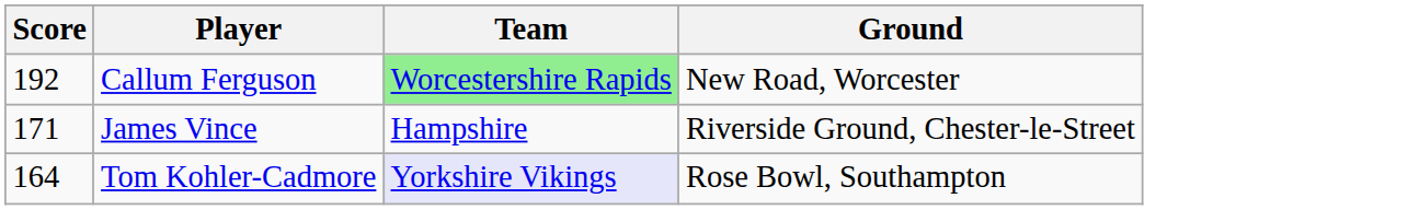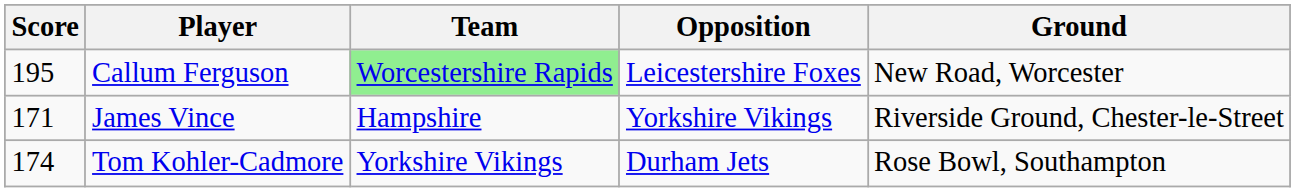+ column: Opposition | Leicestershire Foxes | Yorkshire Vikings | Durham Jets
Callum Ferguson | Score: 192 -> 195
Tom Kohler-Cadmore | Score: 164 -> 174
Tom Kohler-Cadmore | Team: lavender background -> no background
